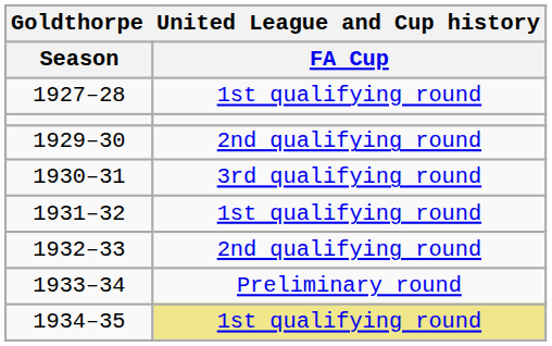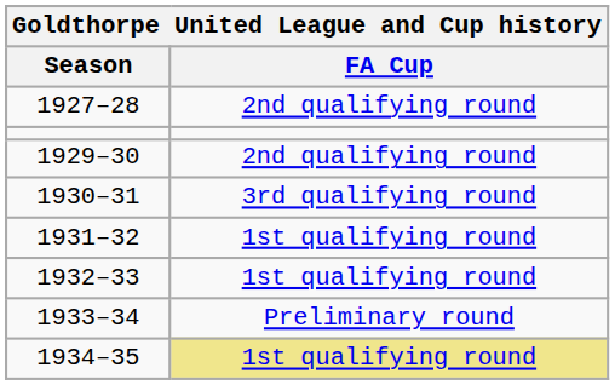1927–28 | FA Cup: 1st qualifying round -> 2nd qualifying round
1932–33 | FA Cup: 2nd qualifying round -> 1st qualifying round
